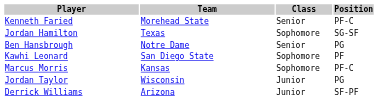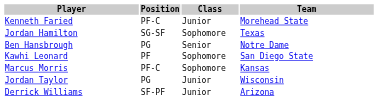columns swapped: Position <-> Team
Kenneth Faried | Class: Senior -> Junior
